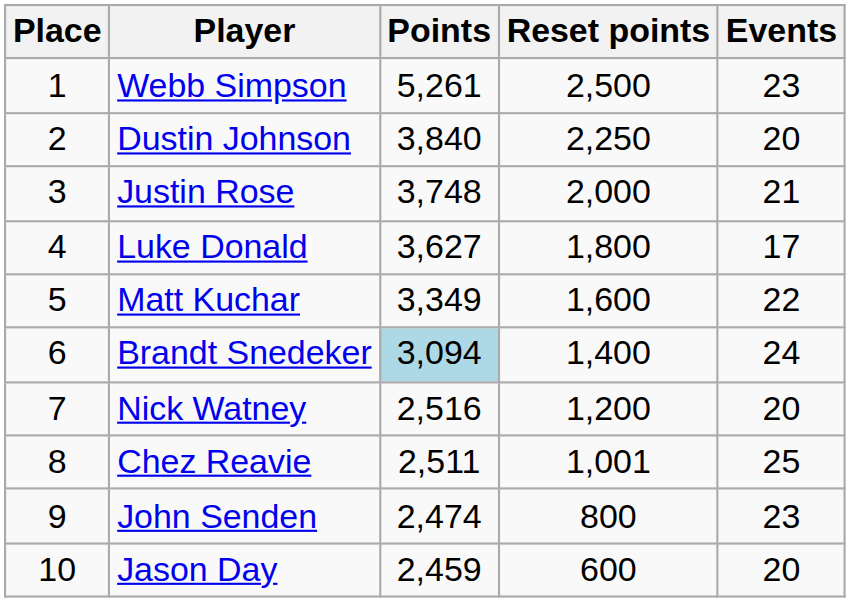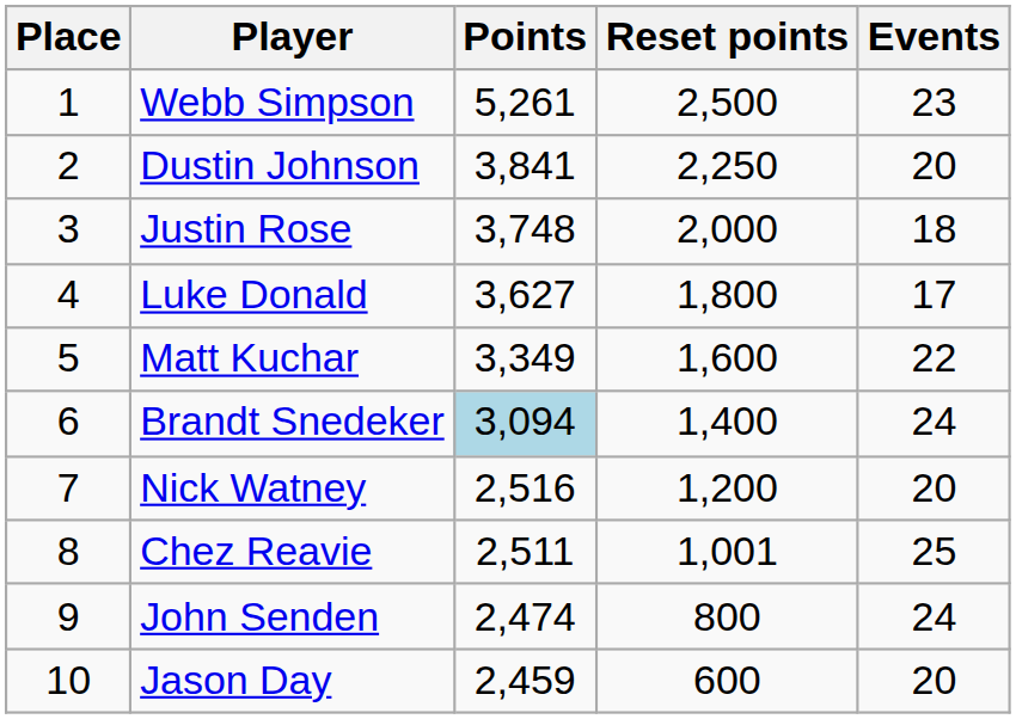Dustin Johnson | Points: 3,840 -> 3,841
Justin Rose | Events: 21 -> 18
John Senden | Events: 23 -> 24
